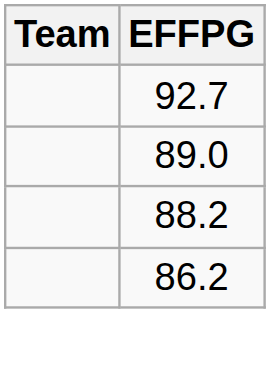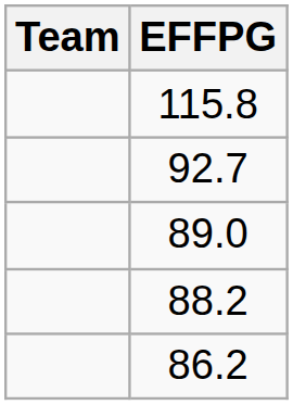+ row: 115.8
